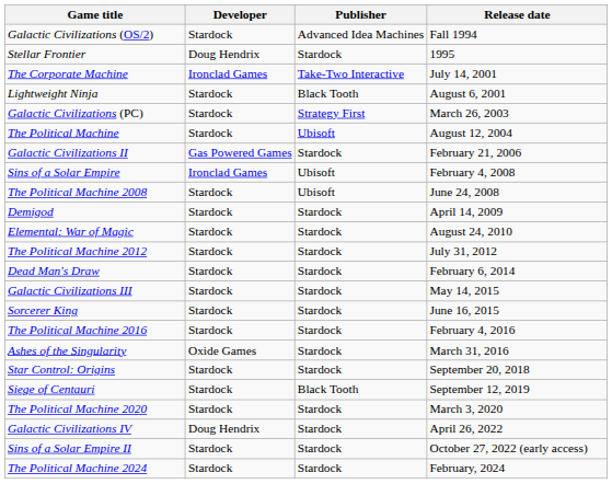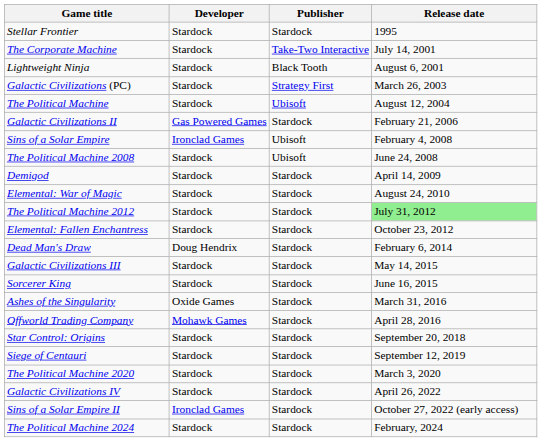- row: Galactic Civilizations (OS/2) | Stardock | Advanced Idea Machines | Fall 1994
Stellar Frontier | Developer: Doug Hendrix -> Stardock
The Corporate Machine | Developer: Ironclad Games -> Stardock
The Political Machine 2012 | Release date: no background -> lightgreen background
+ row: Elemental: Fallen Enchantress | Stardock | Stardock | October 23, 2012
Dead Man's Draw | Developer: Stardock -> Doug Hendrix
- row: The Political Machine 2016 | Stardock | Stardock | February 4, 2016
+ row: Offworld Trading Company | Mohawk Games | Stardock | April 28, 2016
Siege of Centauri | Publisher: Black Tooth -> Stardock
Galactic Civilizations IV | Developer: Doug Hendrix -> Stardock
Sins of a Solar Empire II | Developer: Stardock -> Ironclad Games
